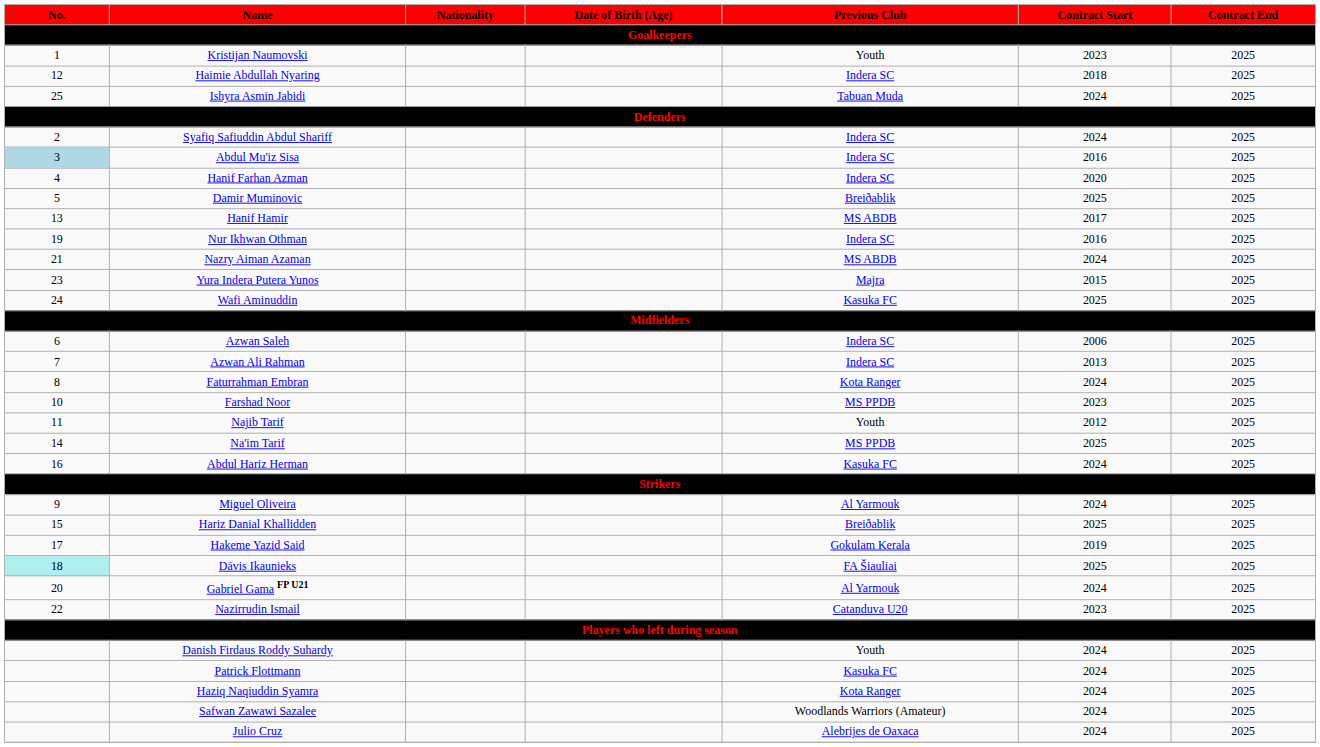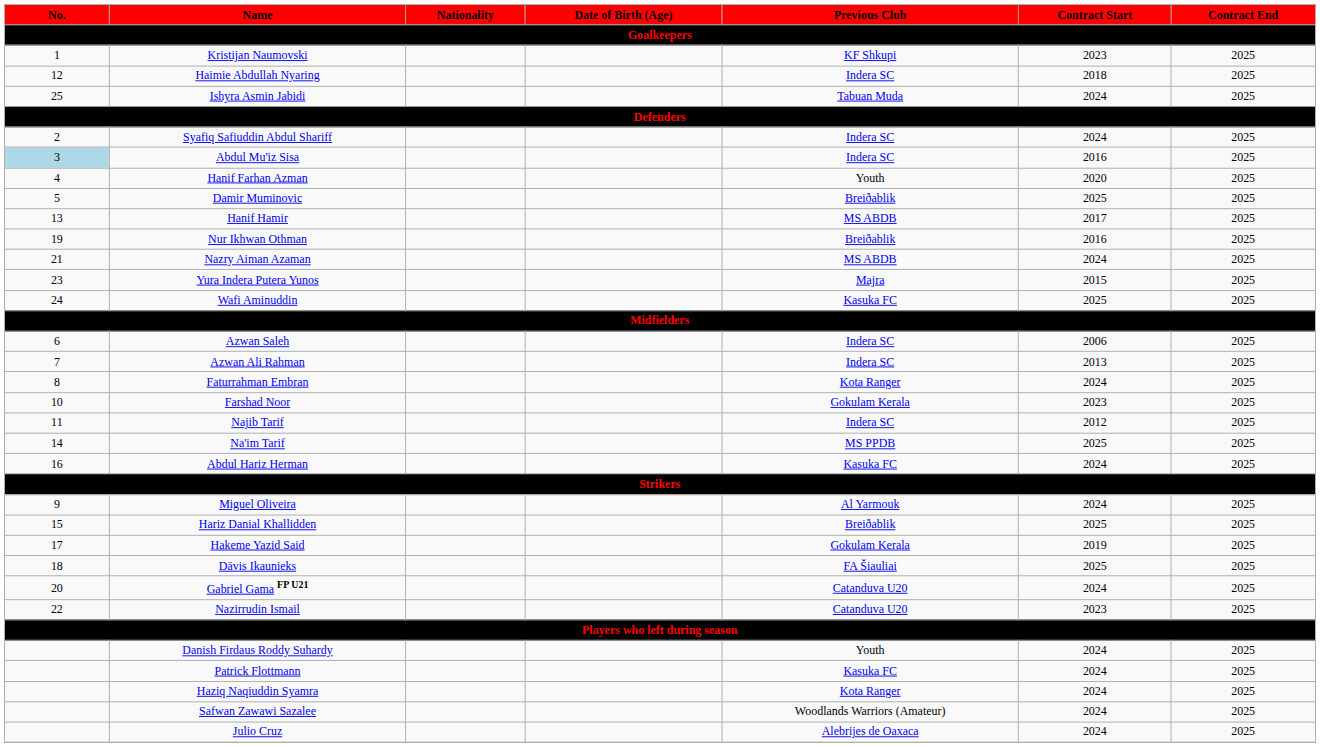Kristijan Naumovski | Previous Club: Youth -> KF Shkupi
Hanif Farhan Azman | Previous Club: Indera SC -> Youth
Nur Ikhwan Othman | Previous Club: Indera SC -> Breiðablik
Farshad Noor | Previous Club: MS PPDB -> Gokulam Kerala
Najib Tarif | Previous Club: Youth -> Indera SC
Dāvis Ikaunieks | No.: paleturquoise background -> no background
Gabriel Gama FP U21 | Previous Club: Al Yarmouk -> Catanduva U20
